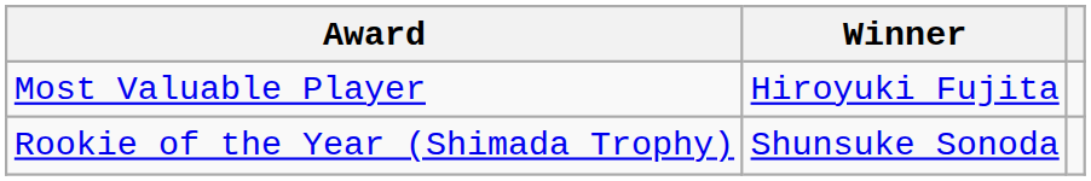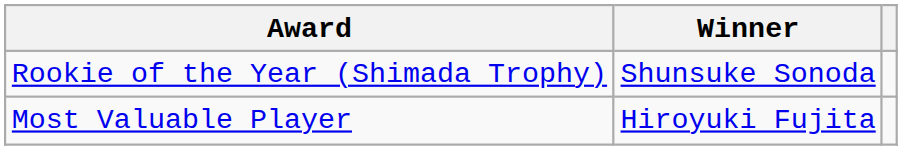rows swapped: Most Valuable Player <-> Rookie of the Year (Shimada Trophy)
